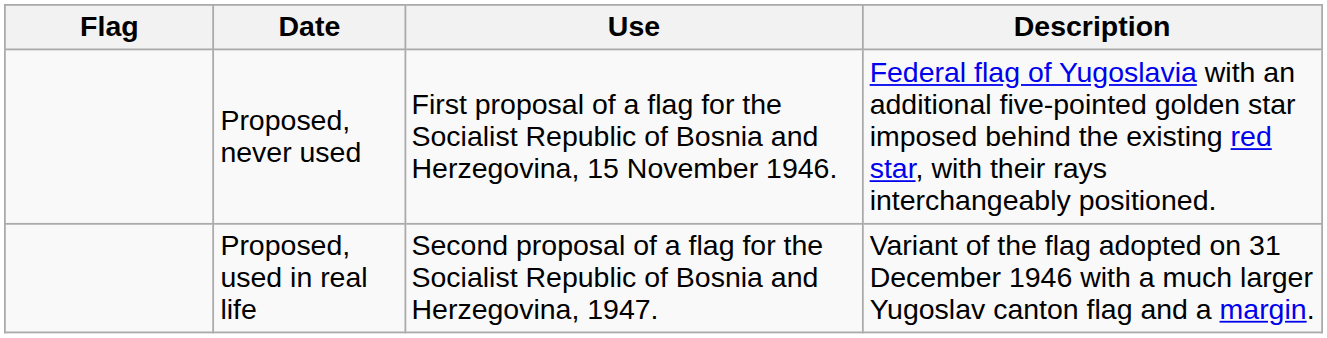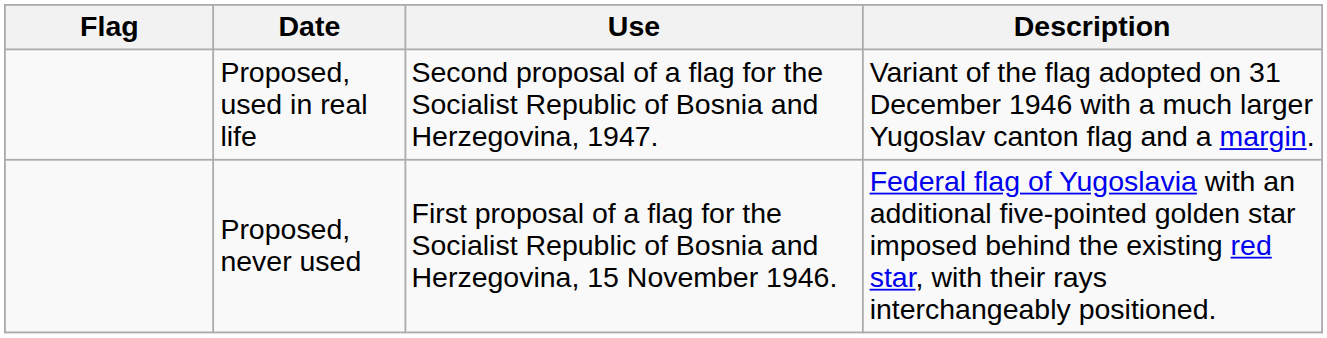rows swapped: Proposed, never used <-> Proposed, used in real life
